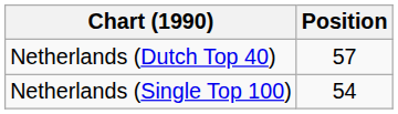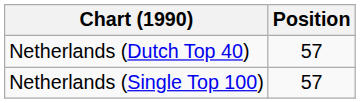Netherlands (Single Top 100) | Position: 54 -> 57
